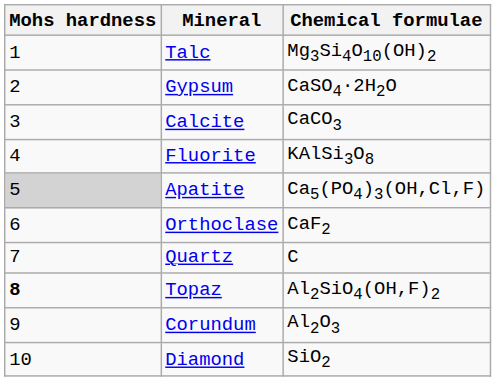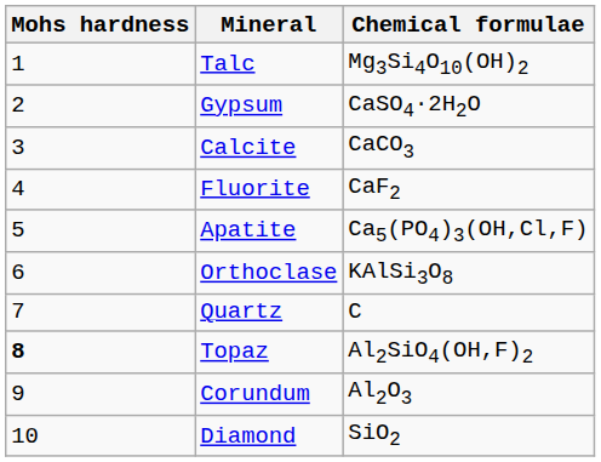Fluorite | Chemical formulae: KAlSi3O8 -> CaF2
Apatite | Mohs hardness: lightgrey background -> no background
Orthoclase | Chemical formulae: CaF2 -> KAlSi3O8
